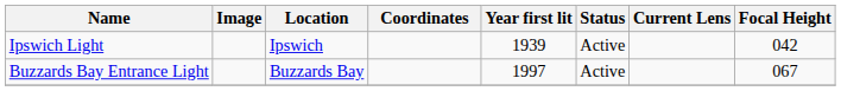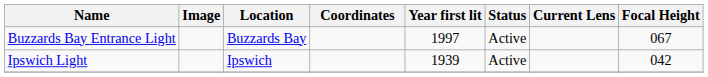rows swapped: Buzzards Bay Entrance Light <-> Ipswich Light
